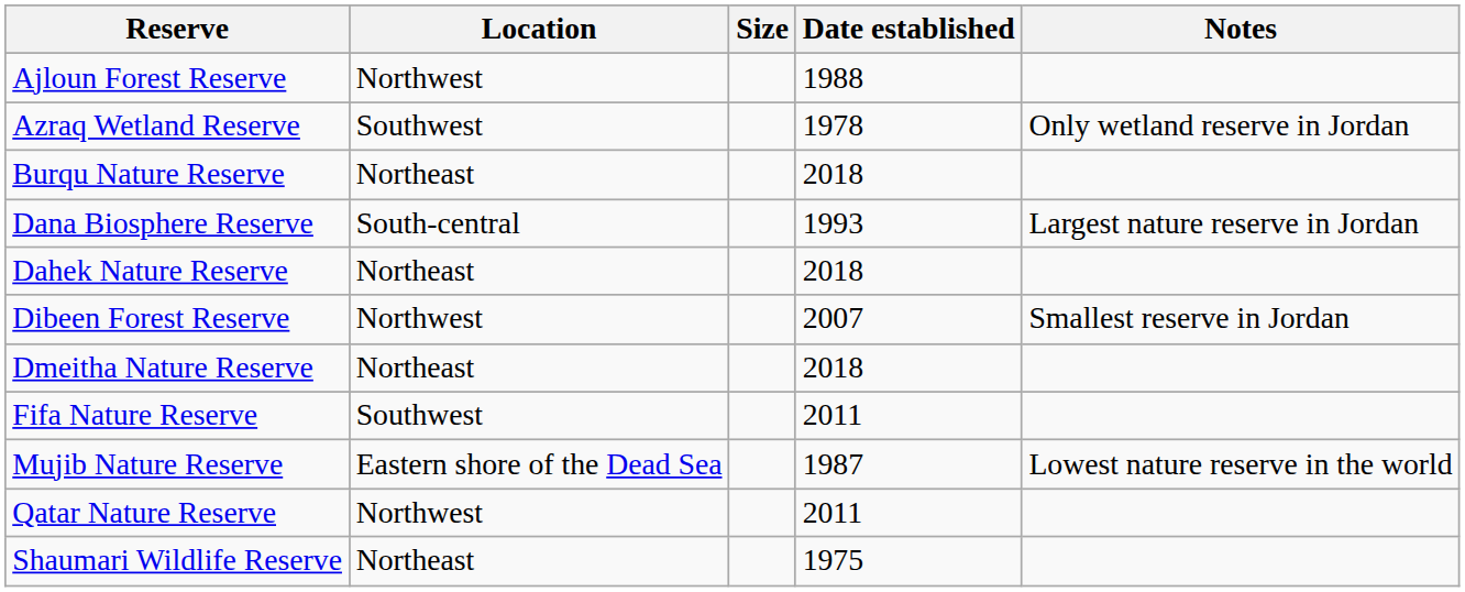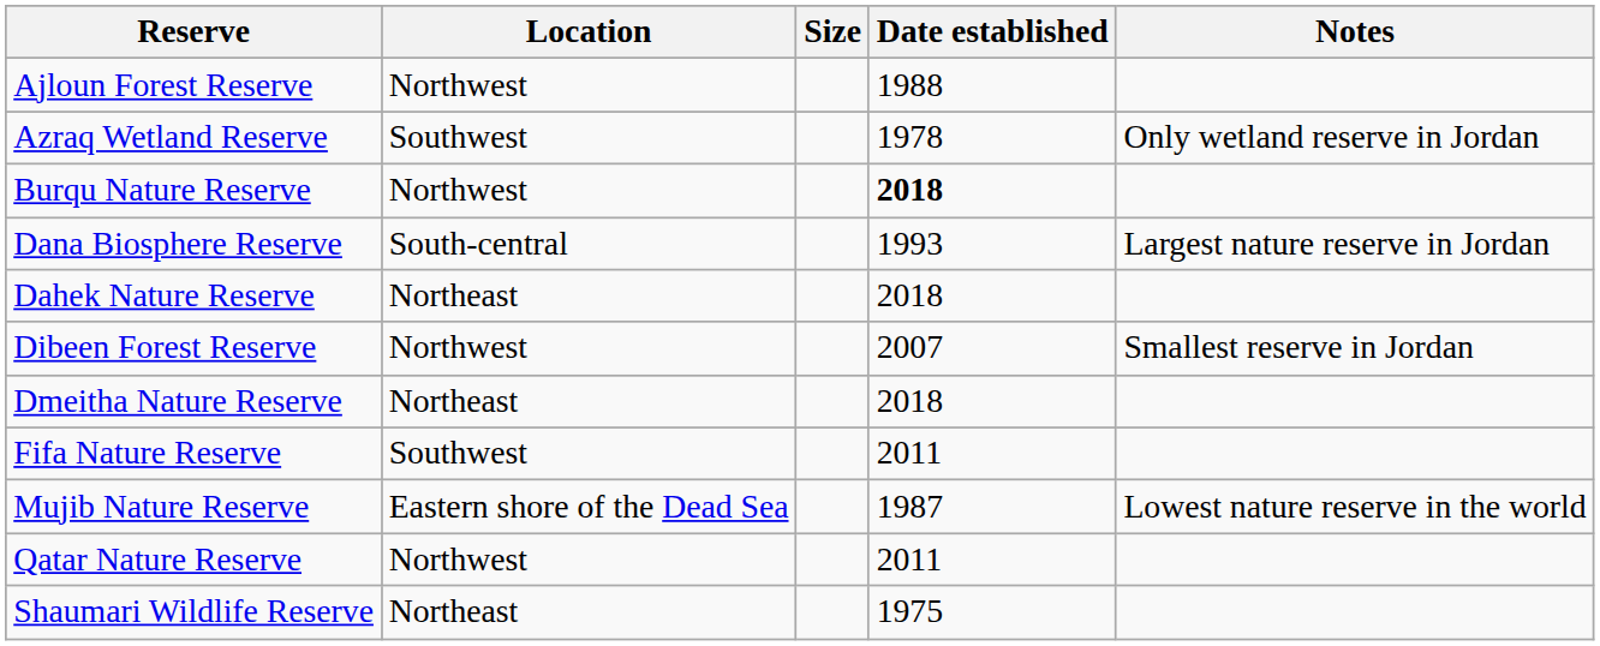Burqu Nature Reserve | Location: Northeast -> Northwest
Burqu Nature Reserve | Date established: normal -> bold
